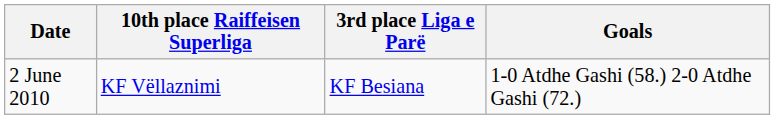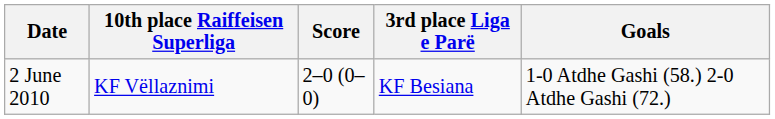+ column: Score | 2–0 (0–0)
